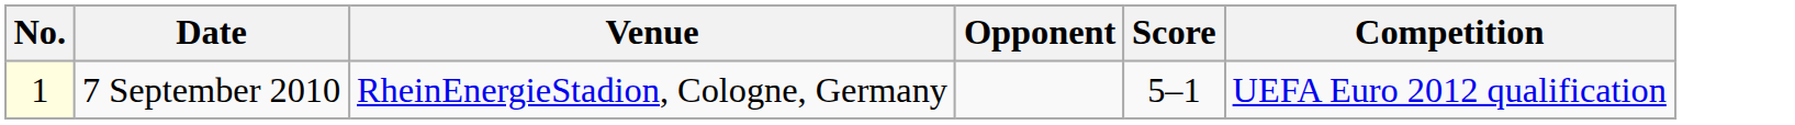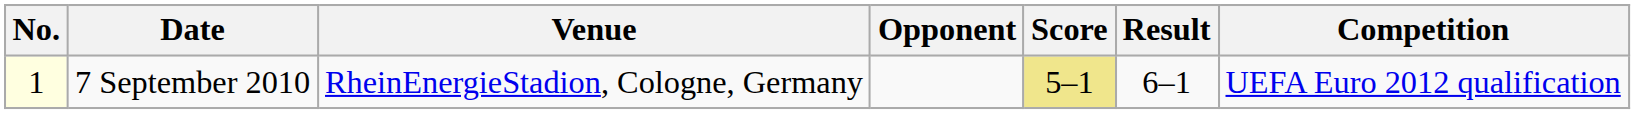+ column: Result | 6–1
7 September 2010 | Score: no background -> khaki background
